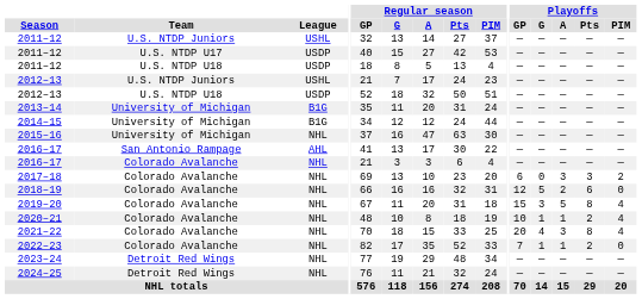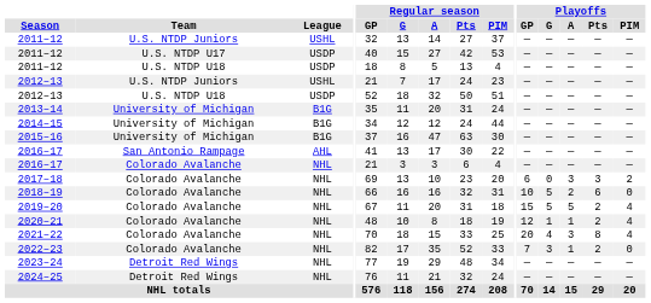2015–16 | League: NHL -> B1G
2018–19 | Playoffs / GP: 12 -> 10
2019–20 | Playoffs / G: 3 -> 5
2019–20 | Playoffs / Pts: 8 -> 2
2020–21 | Playoffs / GP: 10 -> 12
2022–23 | Playoffs / G: 1 -> 3
